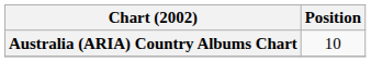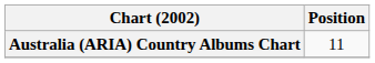Australia (ARIA) Country Albums Chart | Position: 10 -> 11
